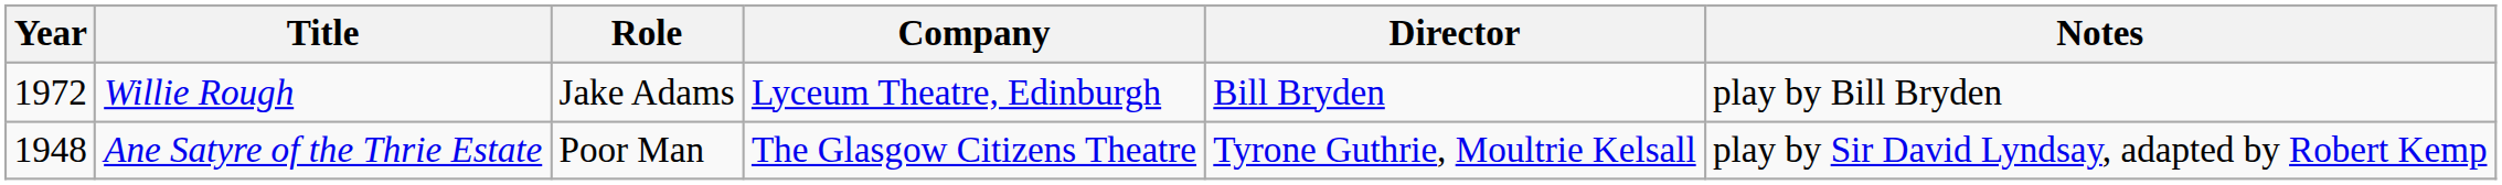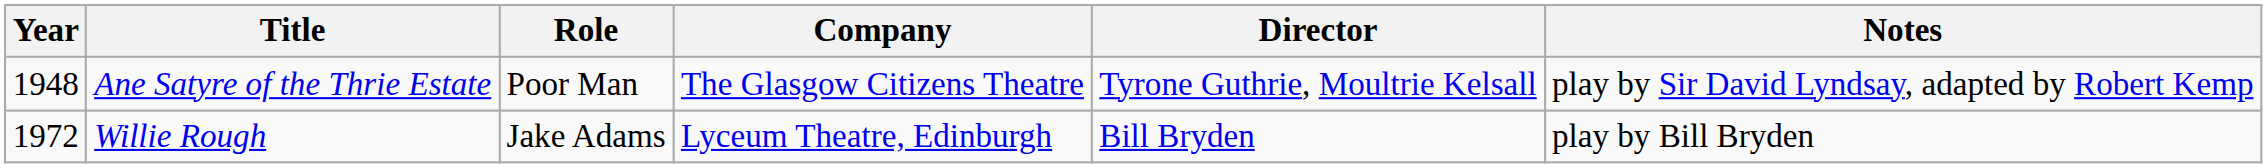rows swapped: Ane Satyre of the Thrie Estate <-> Willie Rough
